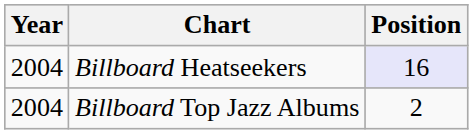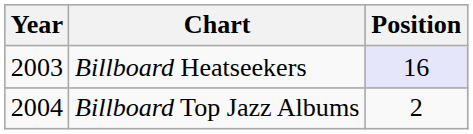Billboard Heatseekers | Year: 2004 -> 2003
